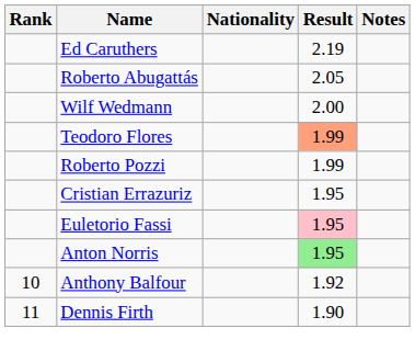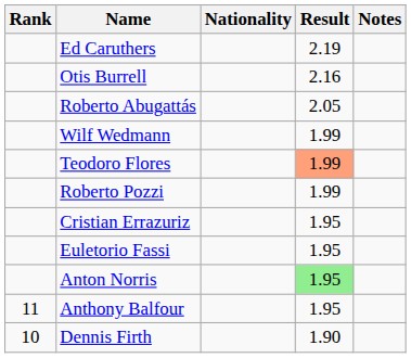+ row: Otis Burrell | 2.16
Wilf Wedmann | Result: 2.00 -> 1.99
Euletorio Fassi | Result: pink background -> no background
Anthony Balfour | Rank: 10 -> 11
Anthony Balfour | Result: 1.92 -> 1.95
Dennis Firth | Rank: 11 -> 10
